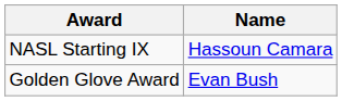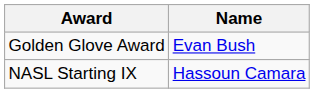rows swapped: Golden Glove Award <-> NASL Starting IX
